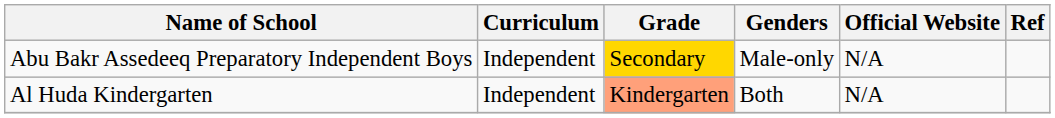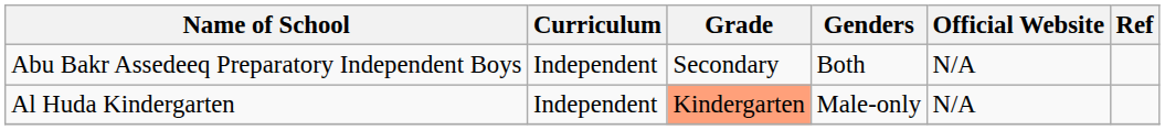Abu Bakr Assedeeq Preparatory Independent Boys | Grade: gold background -> no background
Abu Bakr Assedeeq Preparatory Independent Boys | Genders: Male-only -> Both
Al Huda Kindergarten | Genders: Both -> Male-only
